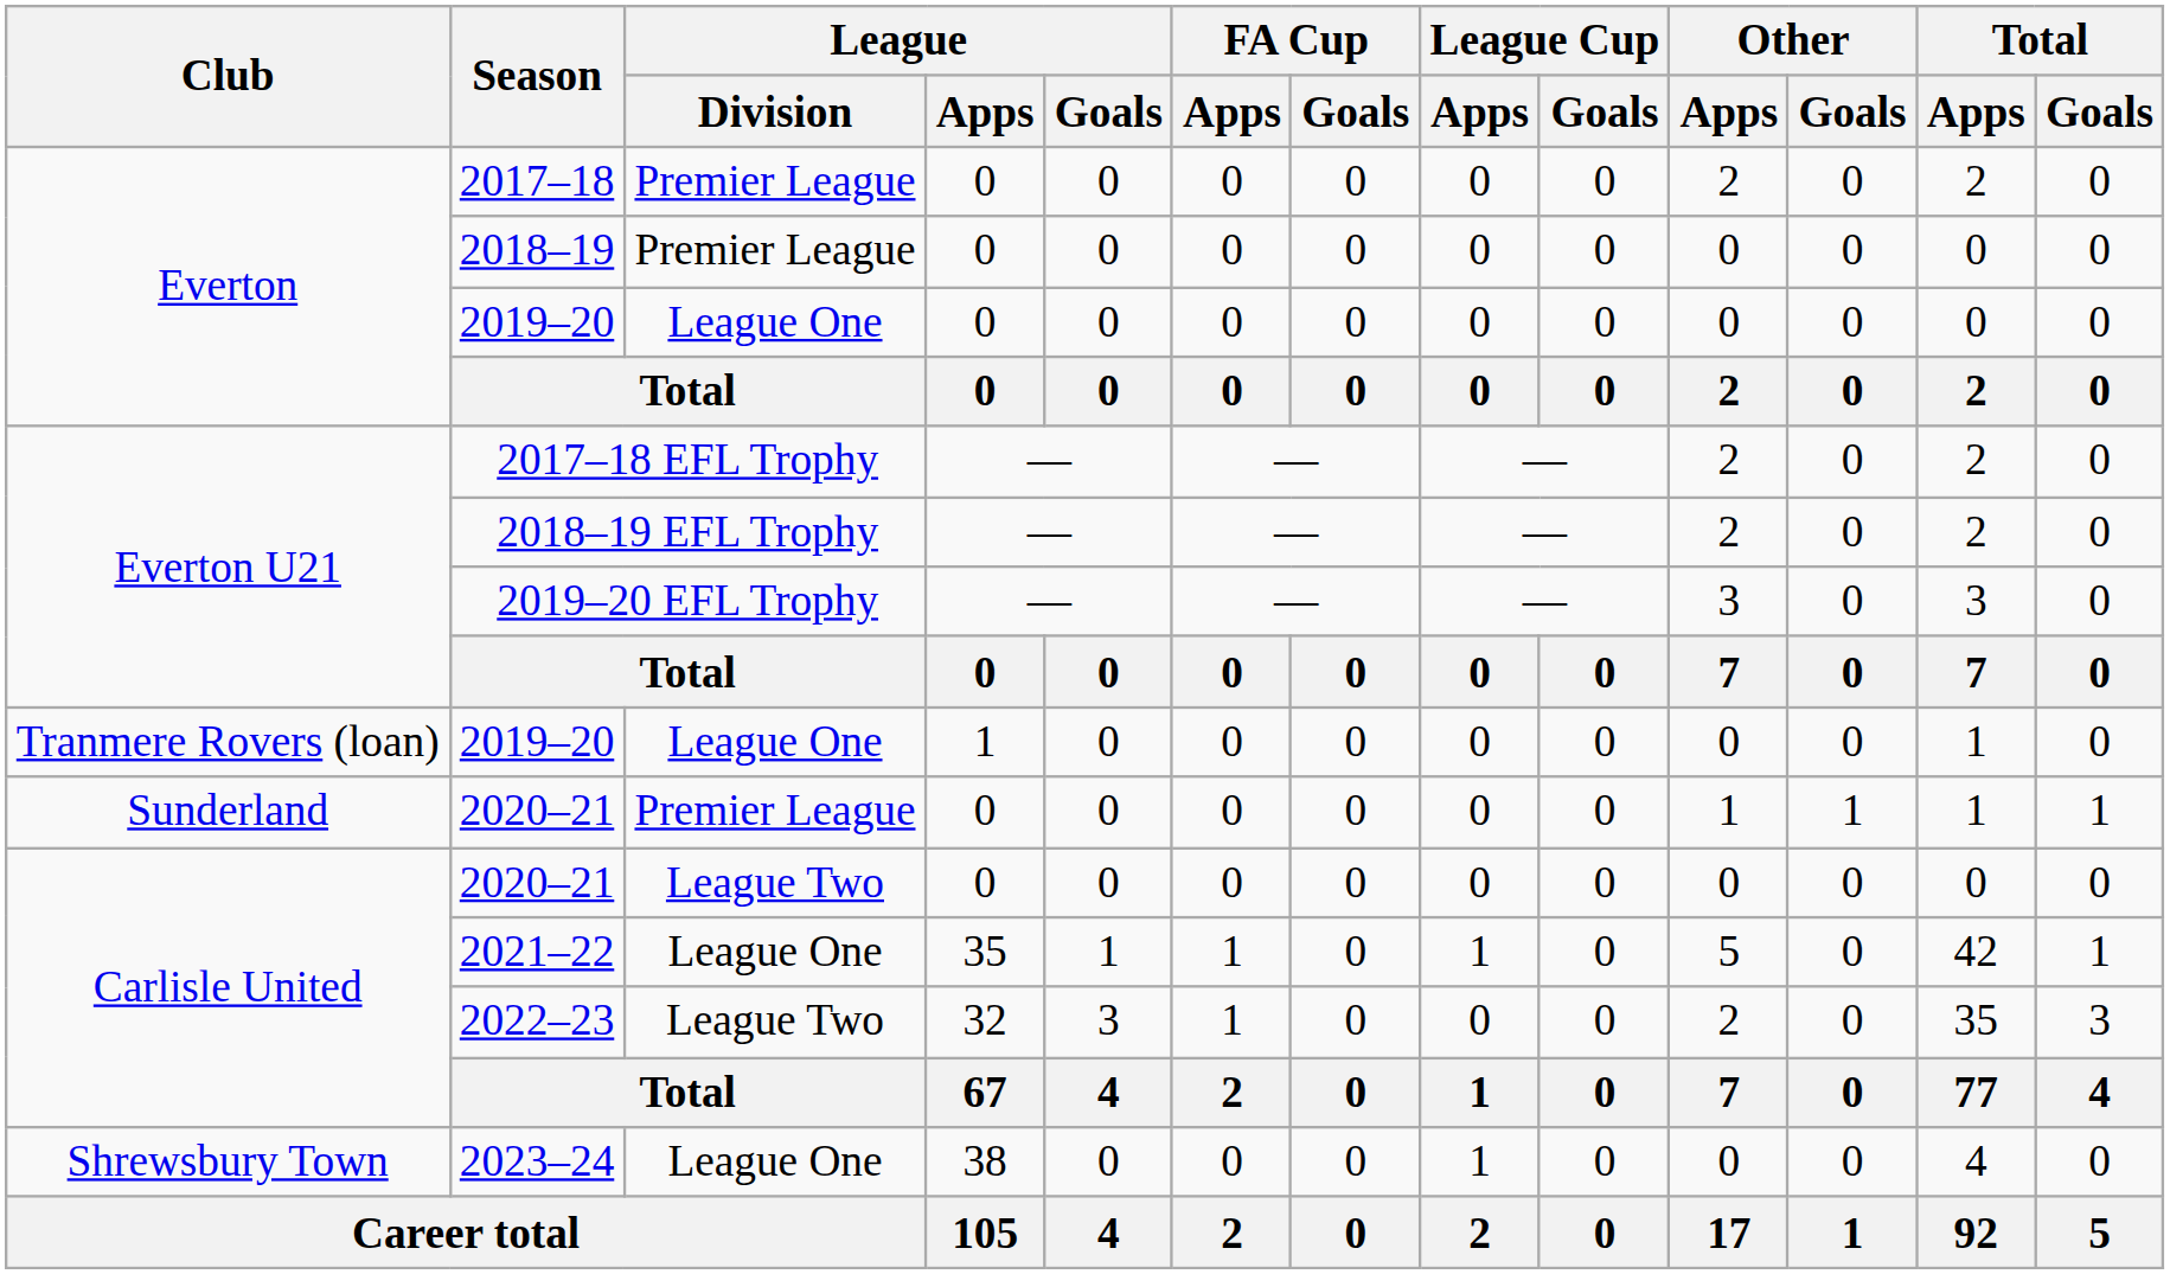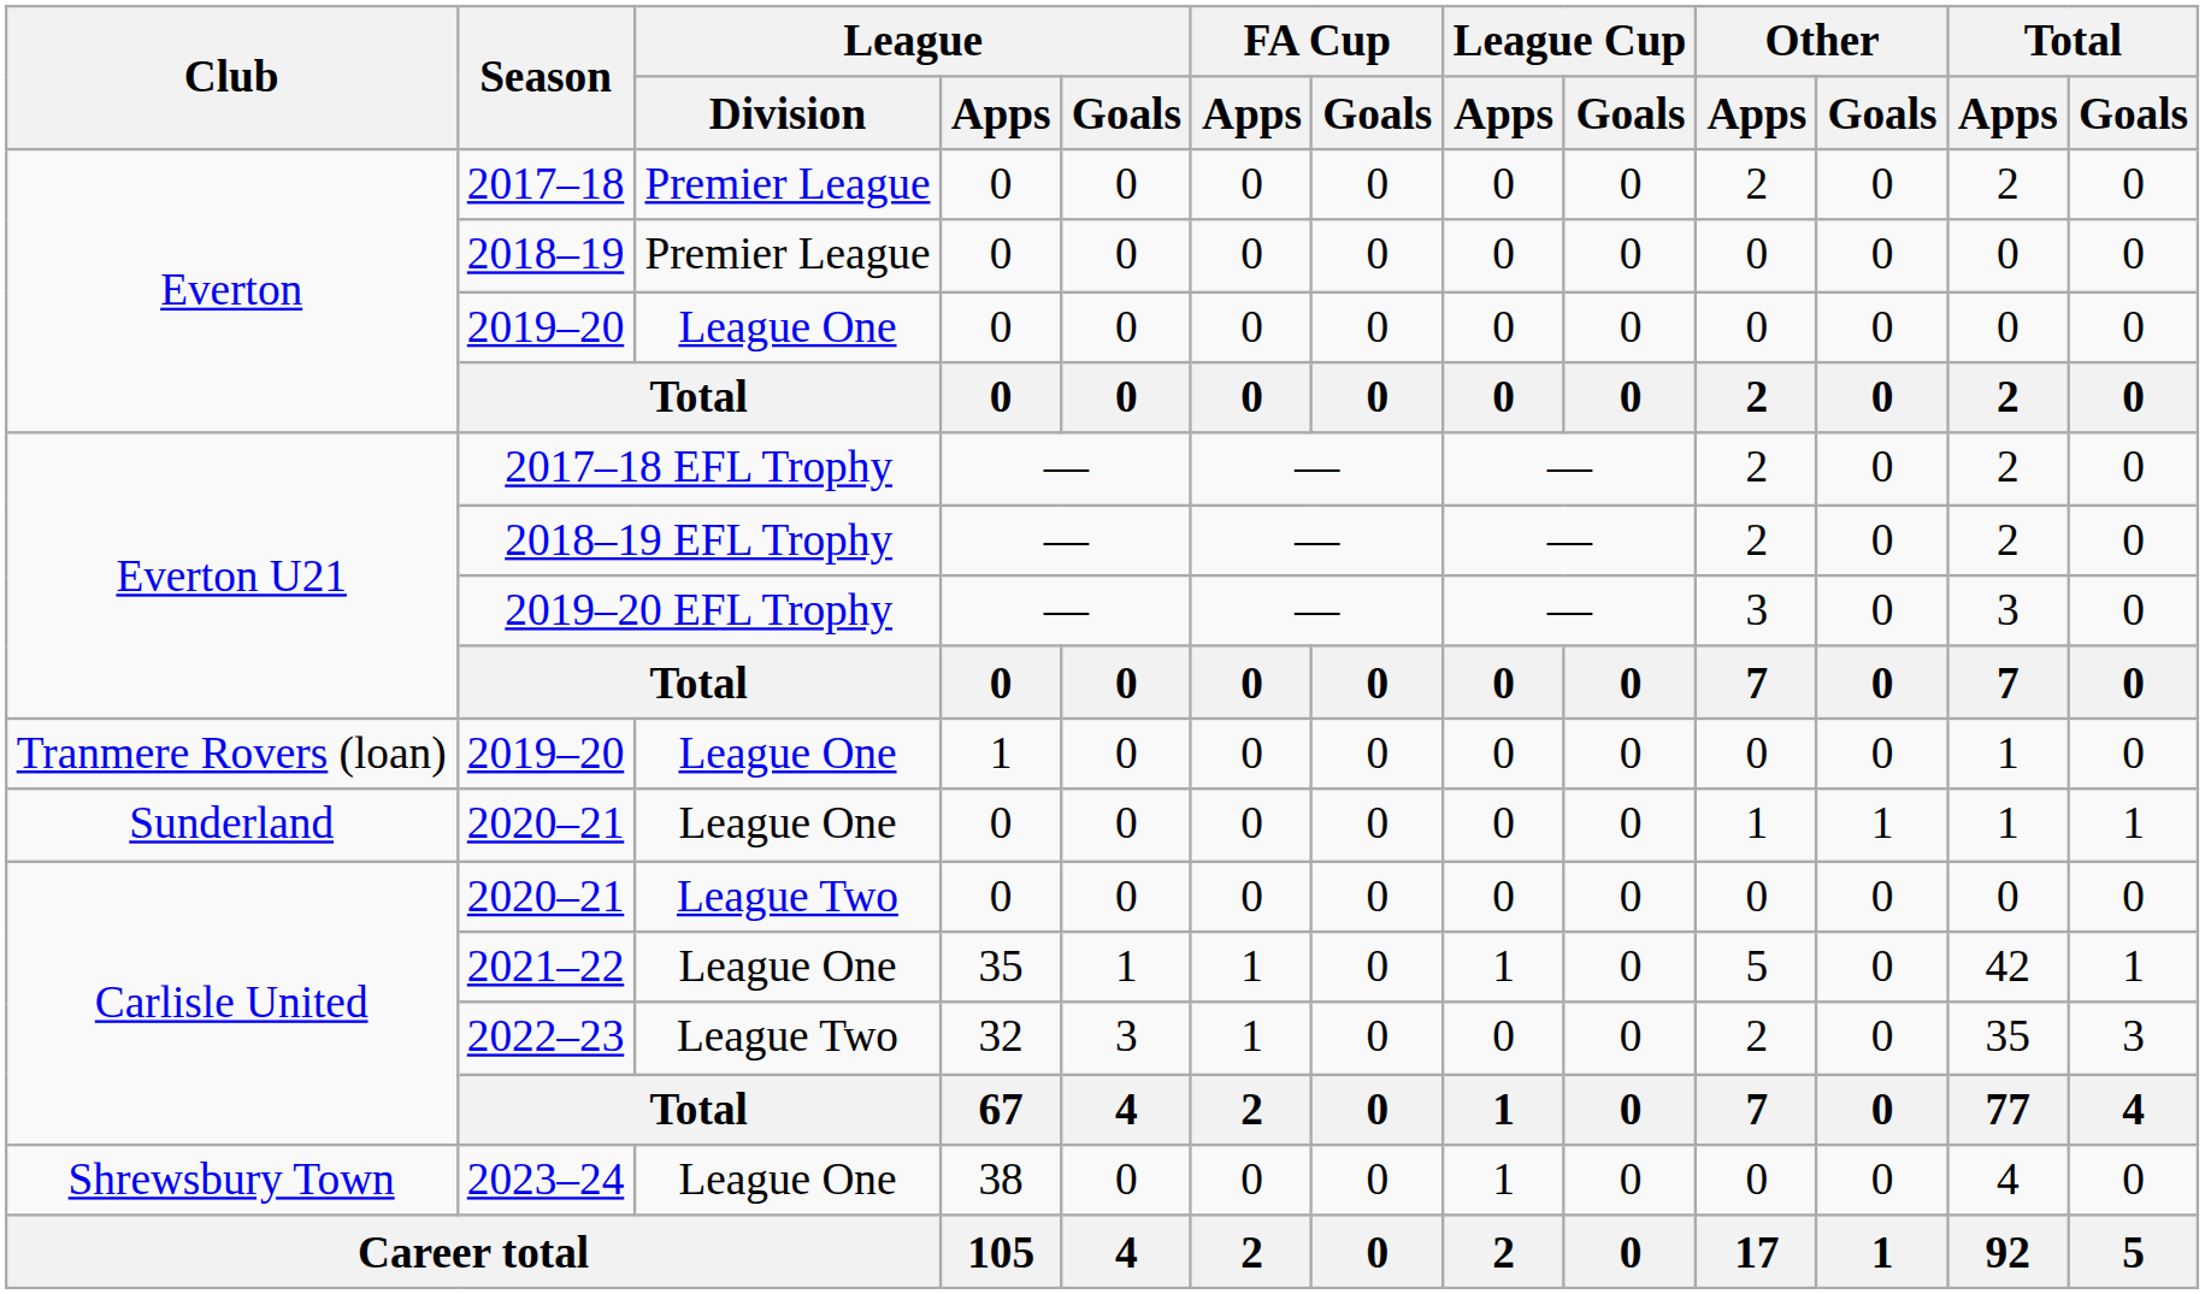Sunderland / 2020–21 | League / Division: Premier League -> League One
